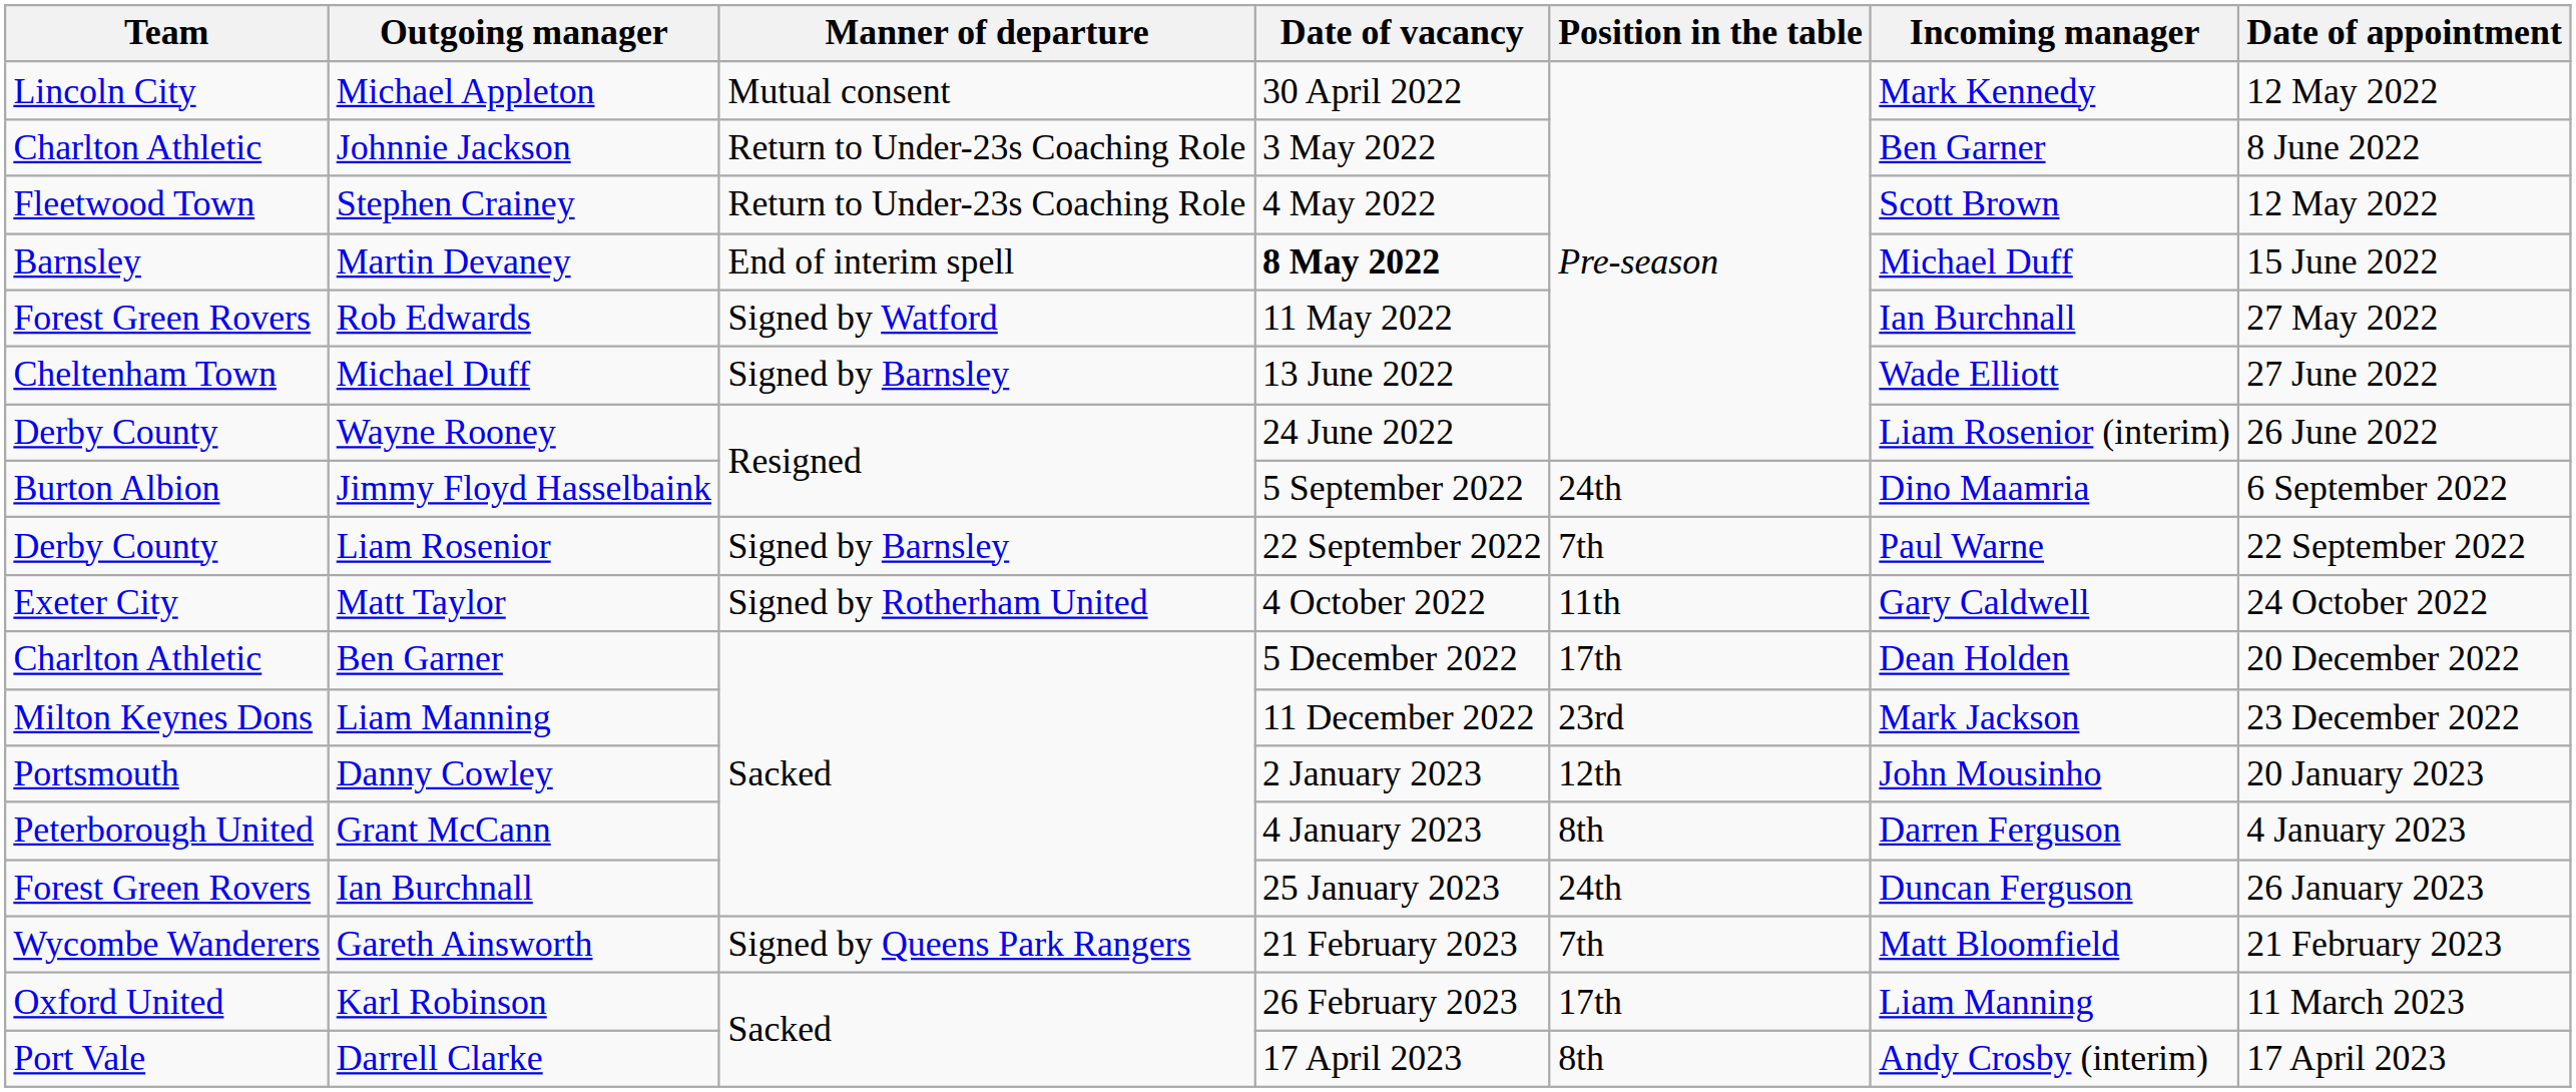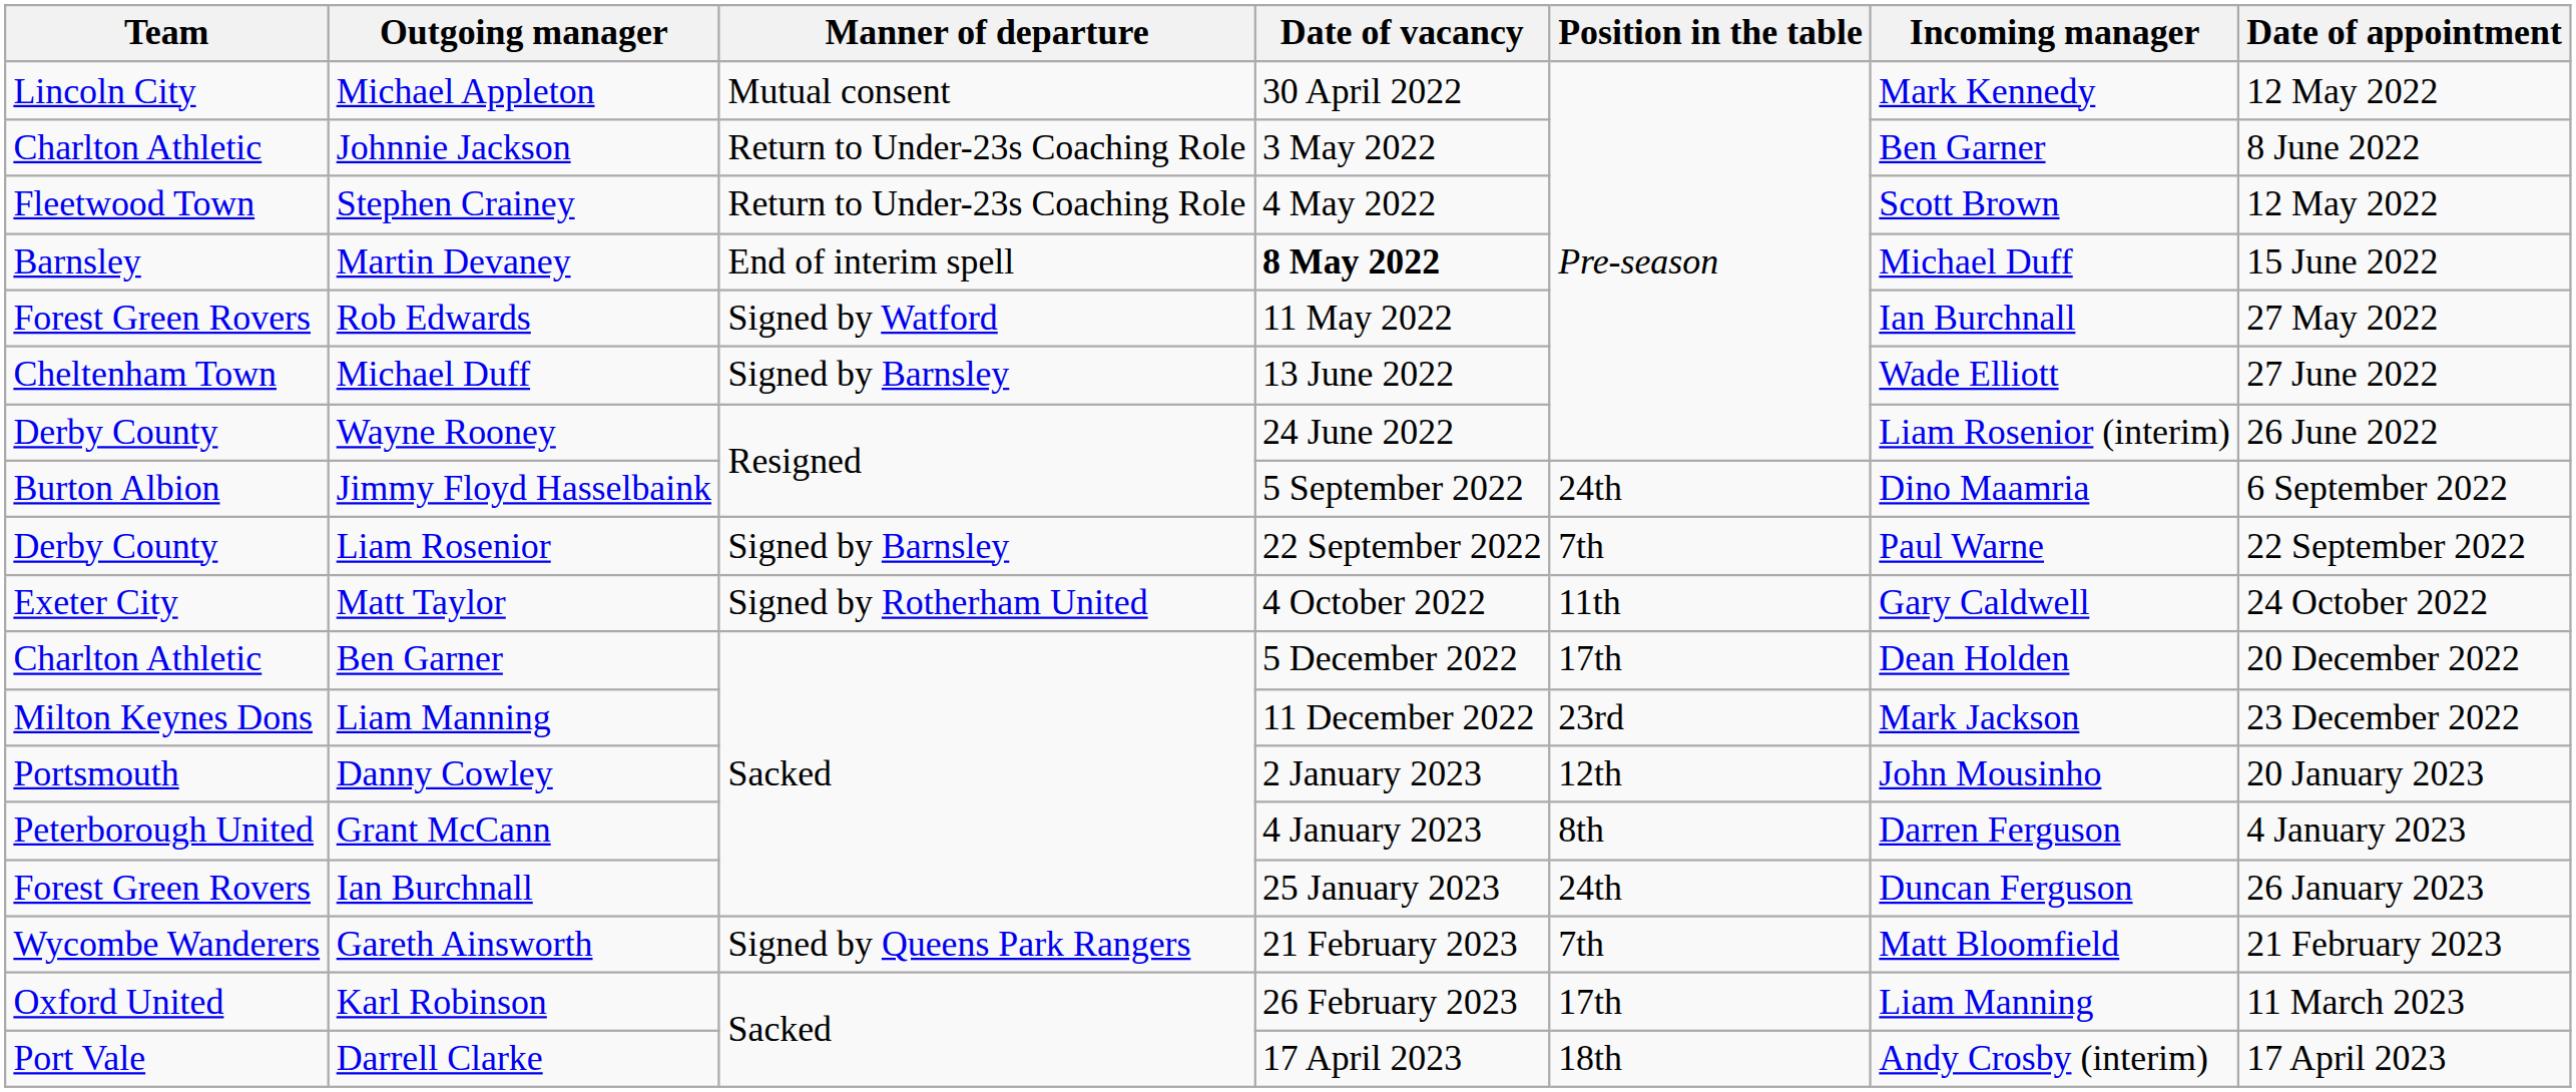Darrell Clarke | Position in the table: 8th -> 18th
